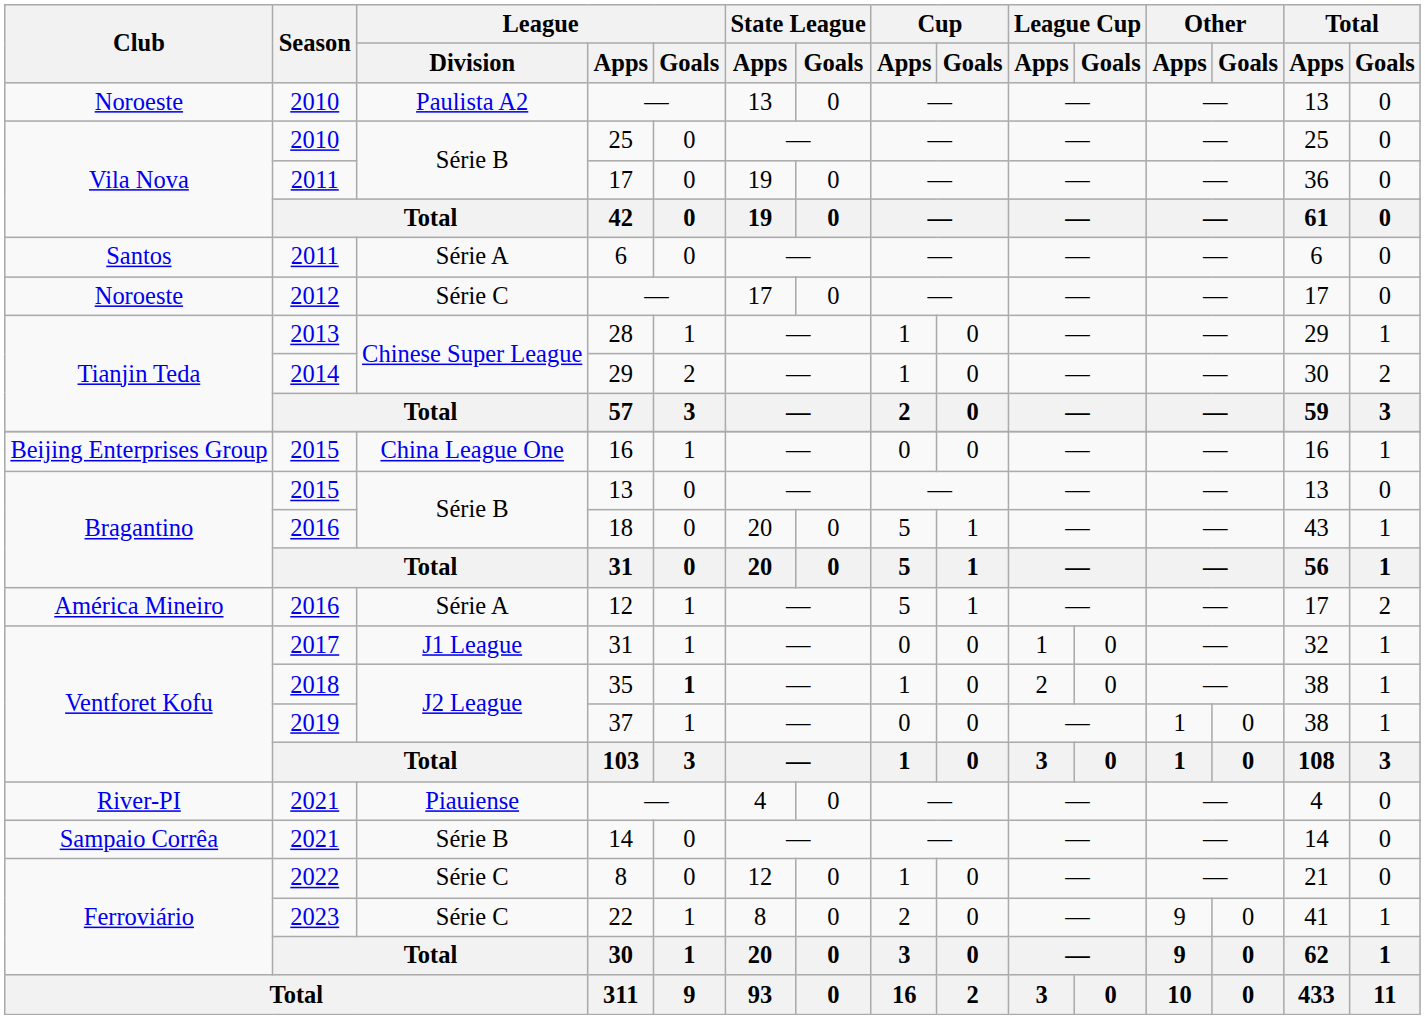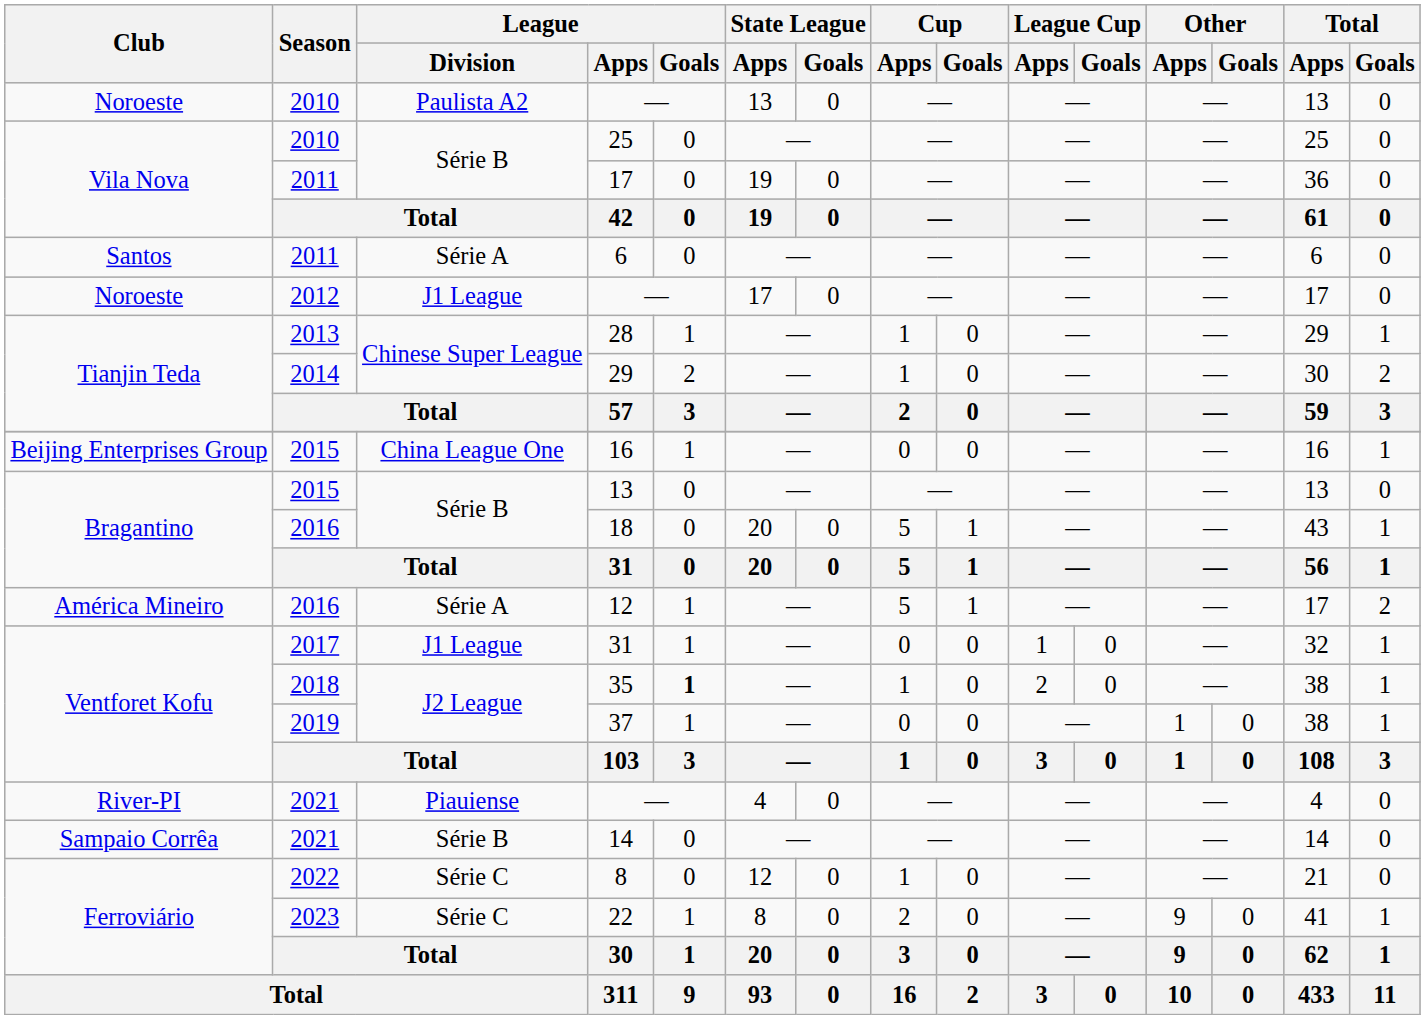2012 / — | League / Division: Série C -> J1 League
